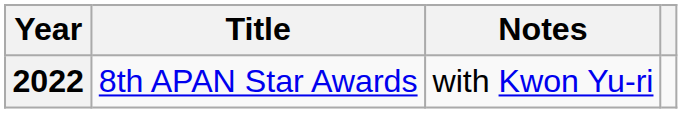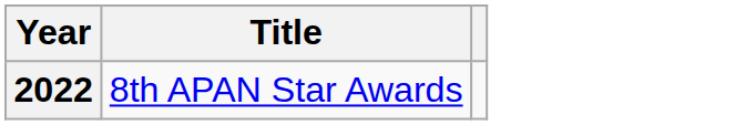- column: Notes | with Kwon Yu-ri
